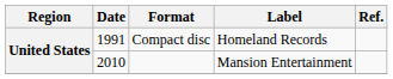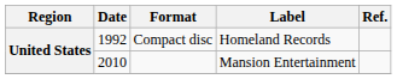Compact disc | Date: 1991 -> 1992
